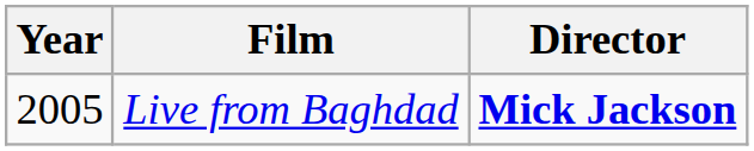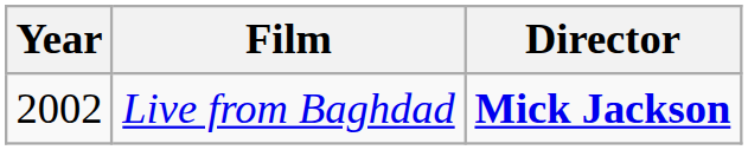Live from Baghdad | Year: 2005 -> 2002
